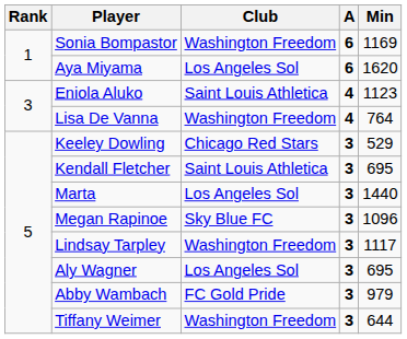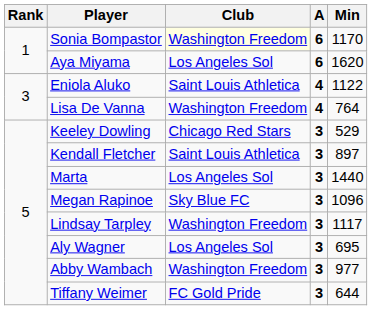Sonia Bompastor | Club: no background -> lightyellow background
Sonia Bompastor | Min: 1169 -> 1170
Eniola Aluko | Min: 1123 -> 1122
Kendall Fletcher | Min: 695 -> 897
Abby Wambach | Club: FC Gold Pride -> Washington Freedom
Abby Wambach | Min: 979 -> 977
Tiffany Weimer | Club: Washington Freedom -> FC Gold Pride
